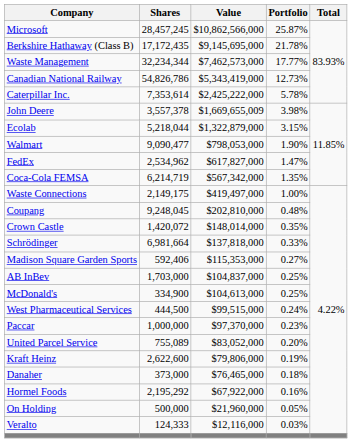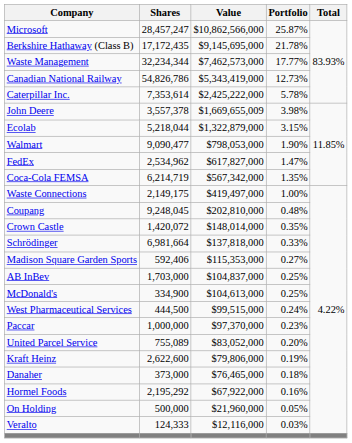Microsoft | Shares: 28,457,245 -> 28,457,247
